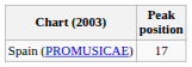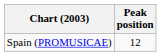Spain (PROMUSICAE) | Peak position: 17 -> 12
